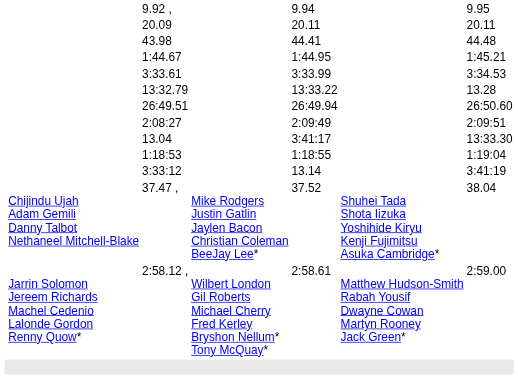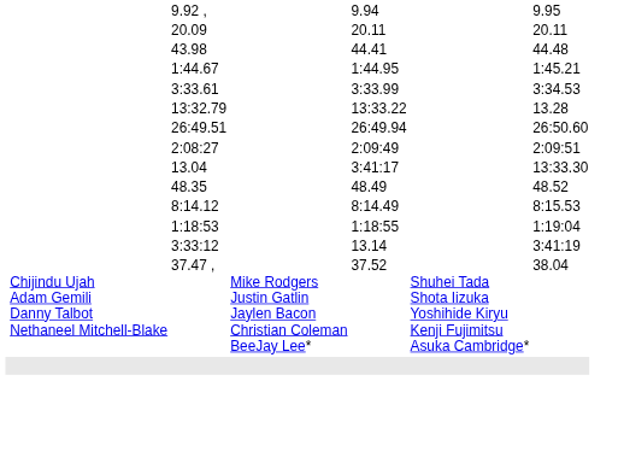+ row: 48.35 | 48.49 | 48.52
+ row: 8:14.12 | 8:14.49 | 8:15.53
- row: Jarrin Solomon Jereem Richards Machel Cedenio Lalonde Gordon Renny Quow* | 2:58.12 , | Wilbert London Gil Roberts Michael Cherry Fred Kerley Bryshon Nellum* Tony McQuay* | 2:58.61 | Matthew Hudson-Smith Rabah Yousif Dwayne Cowan Martyn Rooney Jack Green* | 2:59.00
